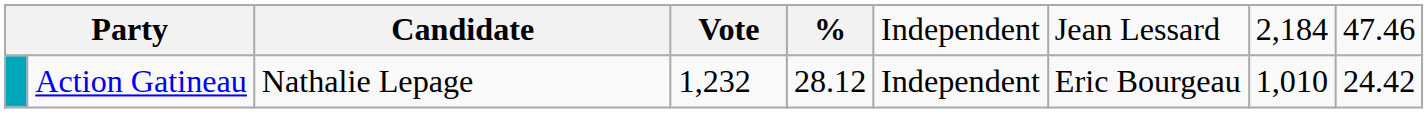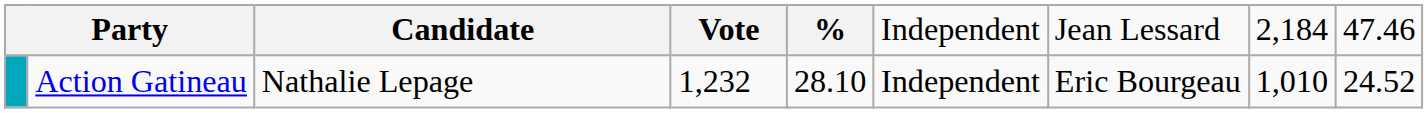Action Gatineau | column 5: 28.12 -> 28.10
Action Gatineau | column 9: 24.42 -> 24.52
